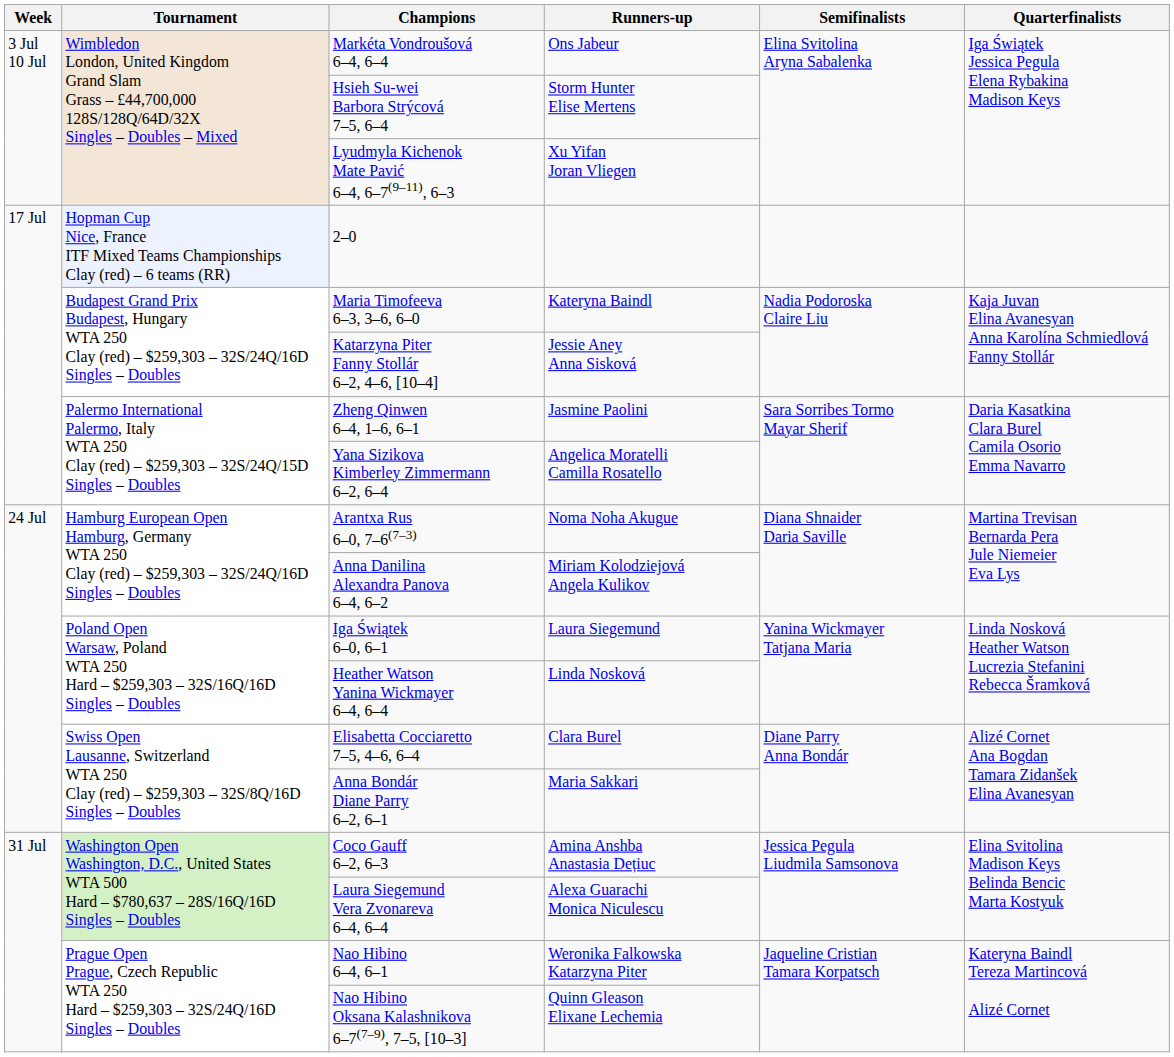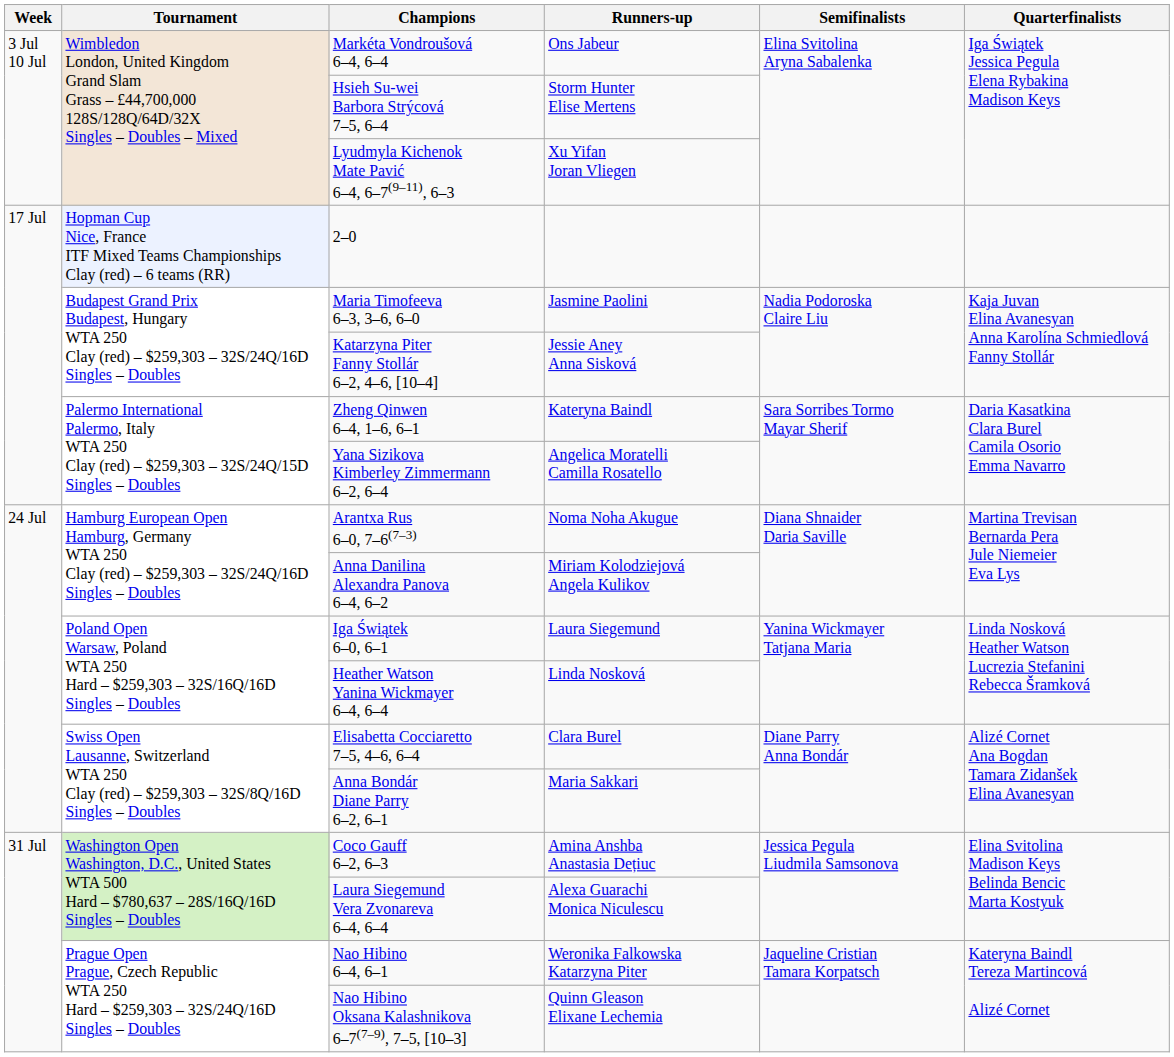Maria Timofeeva 6–3, 3–6, 6–0 | Runners-up: Kateryna Baindl -> Jasmine Paolini
Zheng Qinwen 6–4, 1–6, 6–1 | Runners-up: Jasmine Paolini -> Kateryna Baindl
